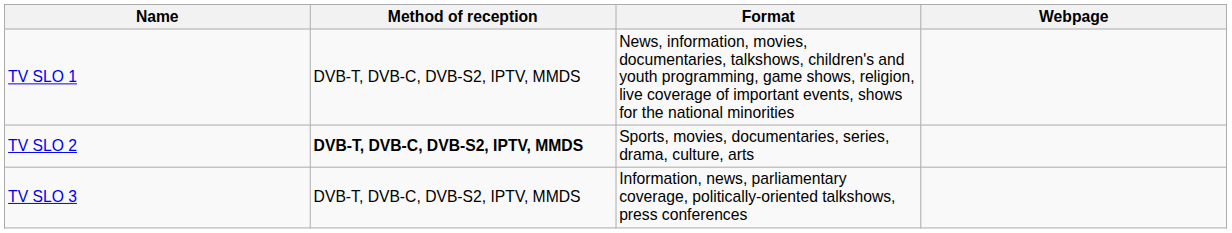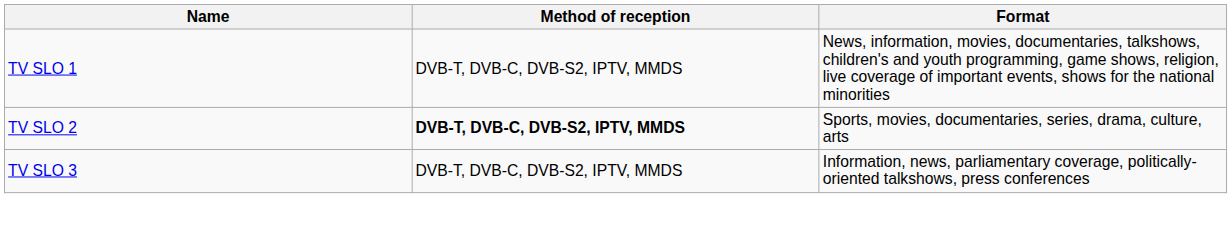- column: Webpage
